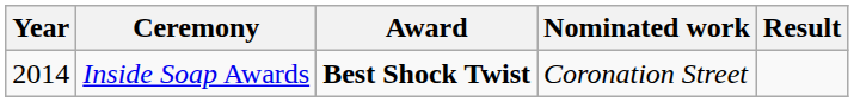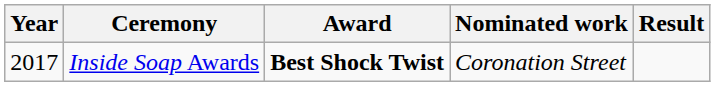Inside Soap Awards | Year: 2014 -> 2017
